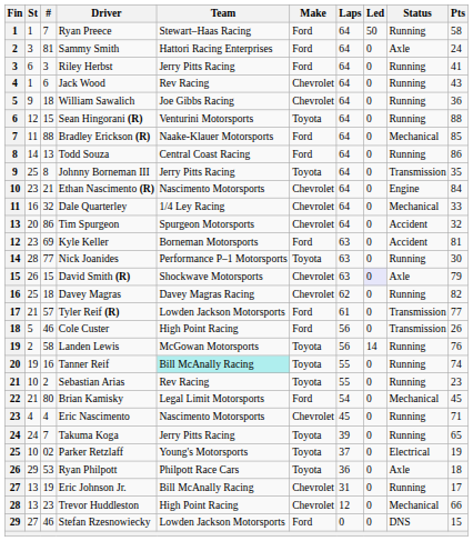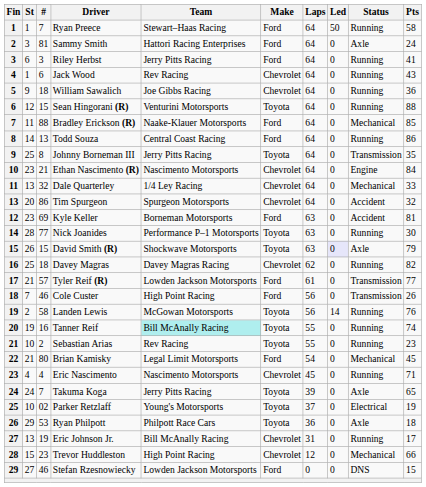Dale Quarterley | St: 16 -> 13
David Smith (R) | Make: Chevrolet -> Toyota
Cole Custer | St: 5 -> 7
Takuma Koga | Status: Running -> Axle
Trevor Huddleston | St: 13 -> 15
